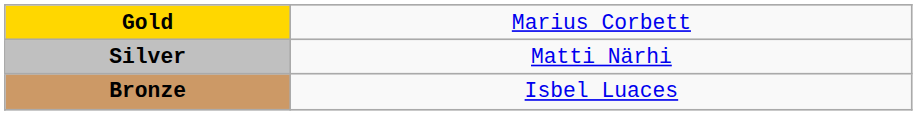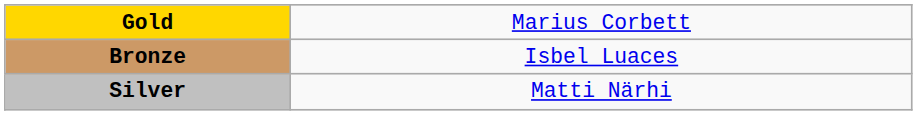rows swapped: Silver <-> Bronze
